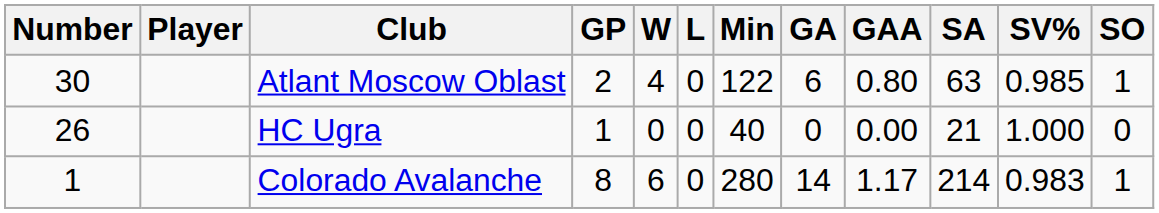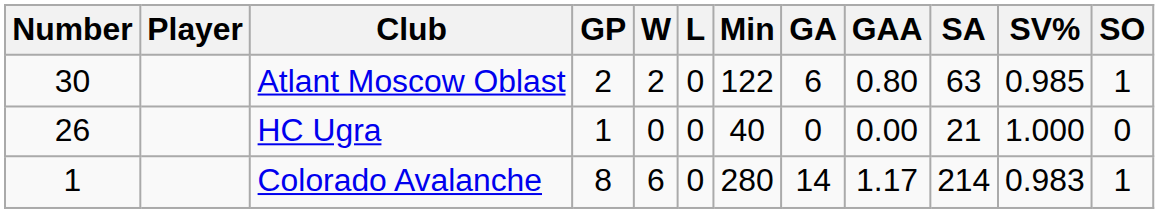Atlant Moscow Oblast | W: 4 -> 2
